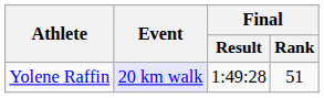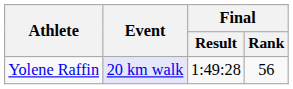Yolene Raffin | Final / Rank: 51 -> 56
